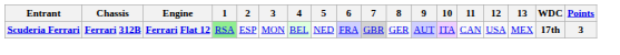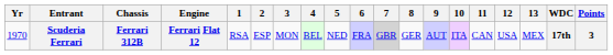+ column: Yr | 1970
Scuderia Ferrari | 1: lightgreen background -> no background
